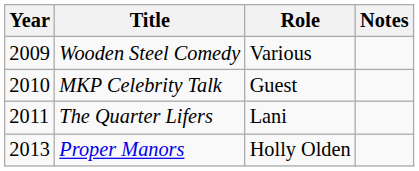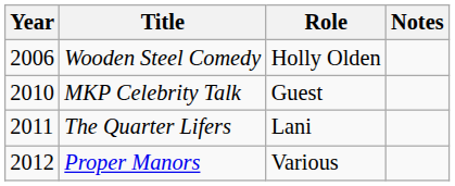Wooden Steel Comedy | Year: 2009 -> 2006
Wooden Steel Comedy | Role: Various -> Holly Olden
Proper Manors | Year: 2013 -> 2012
Proper Manors | Role: Holly Olden -> Various
